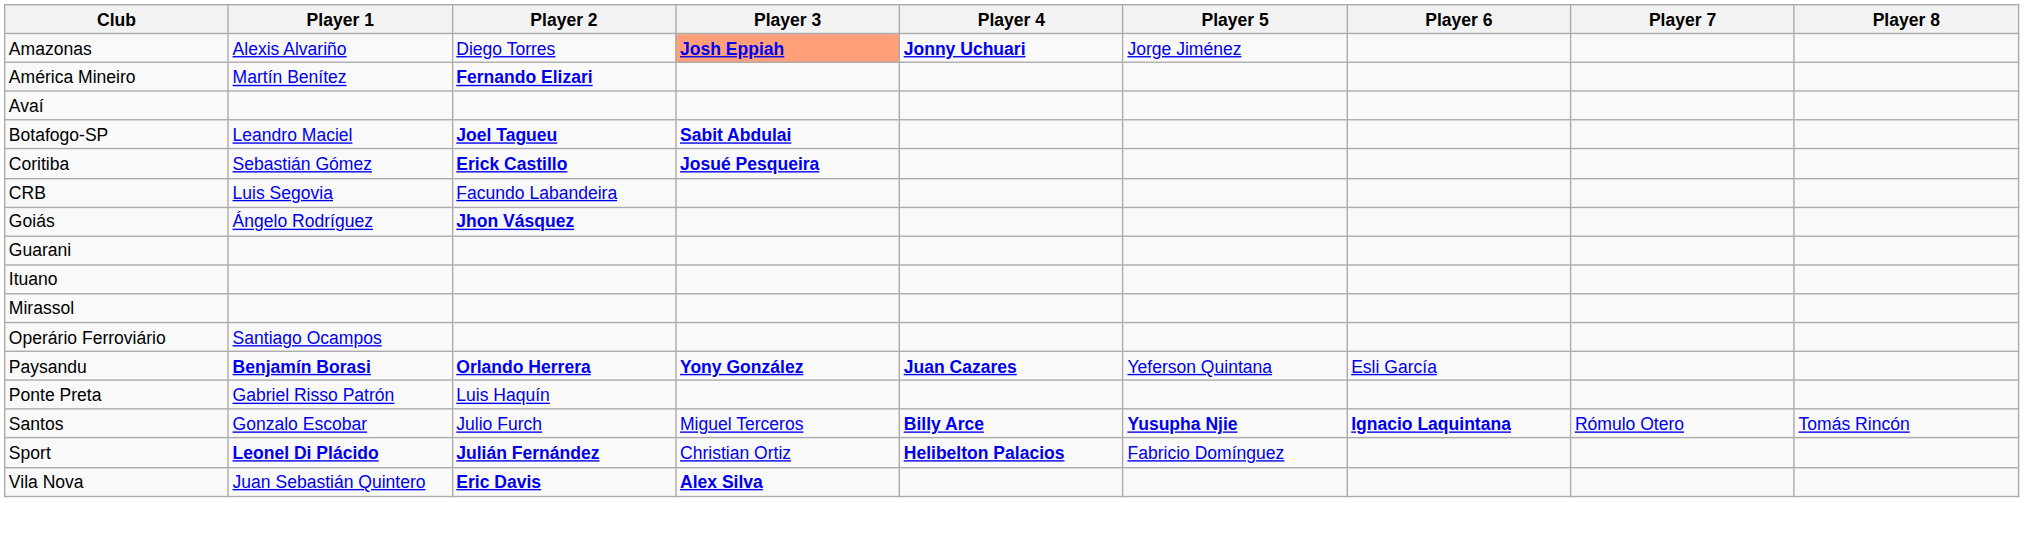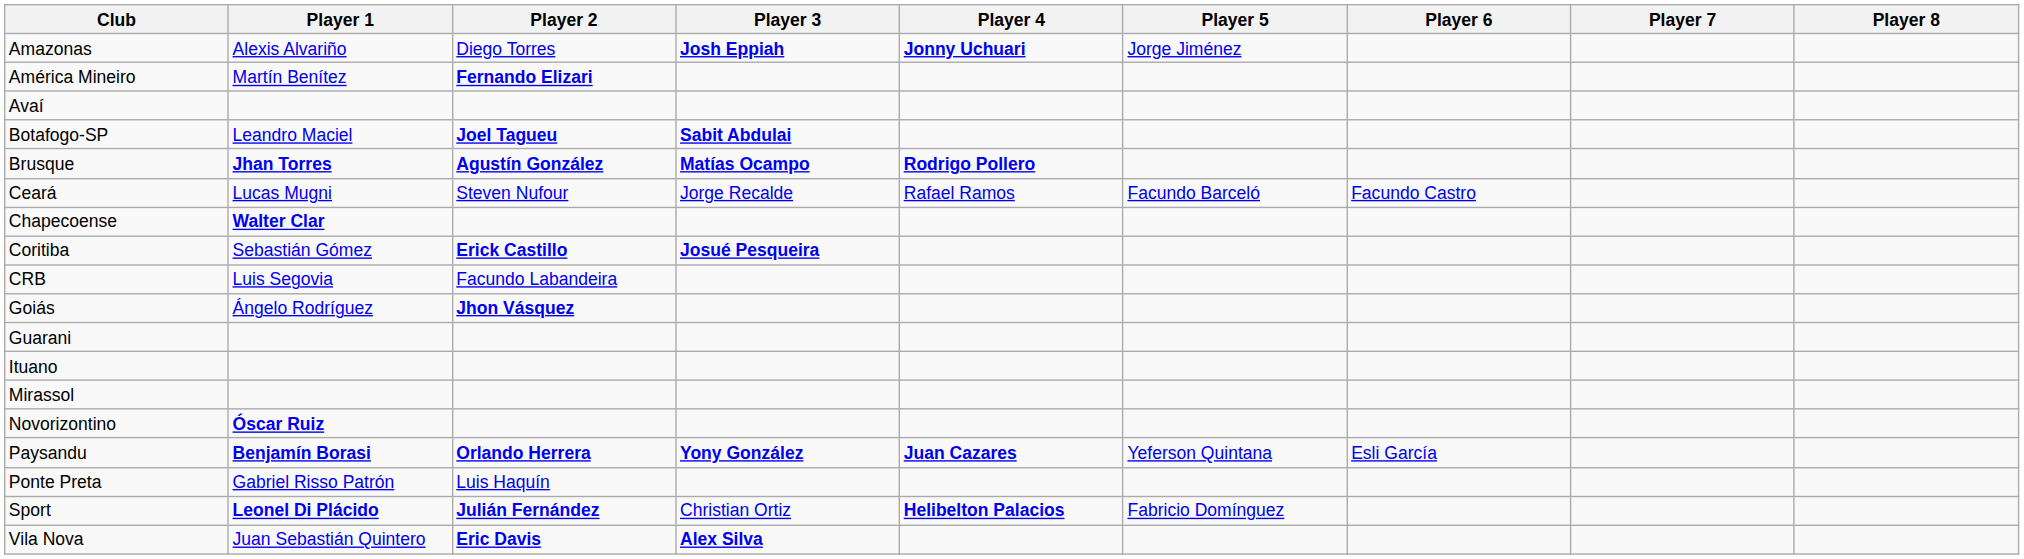Amazonas | Player 3: lightsalmon background -> no background
+ row: Brusque | Jhan Torres | Agustín González | Matías Ocampo | Rodrigo Pollero
+ row: Ceará | Lucas Mugni | Steven Nufour | Jorge Recalde | Rafael Ramos | Facundo Barceló | Facundo Castro
+ row: Chapecoense | Walter Clar
+ row: Novorizontino | Óscar Ruiz
- row: Operário Ferroviário | Santiago Ocampos
- row: Santos | Gonzalo Escobar | Julio Furch | Miguel Terceros | Billy Arce | Yusupha Njie | Ignacio Laquintana | Rómulo Otero | Tomás Rincón
